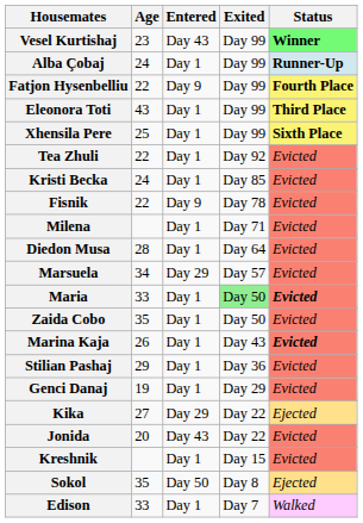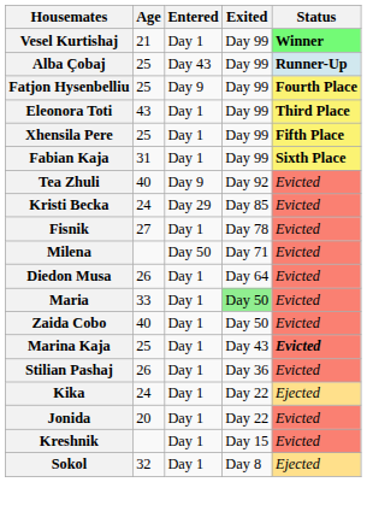Vesel Kurtishaj | Age: 23 -> 21
Vesel Kurtishaj | Entered: Day 43 -> Day 1
Alba Çobaj | Age: 24 -> 25
Alba Çobaj | Entered: Day 1 -> Day 43
Fatjon Hysenbelliu | Age: 22 -> 25
Xhensila Pere | Status: Sixth Place -> Fifth Place
+ row: Fabian Kaja | 31 | Day 1 | Day 99 | Sixth Place
Tea Zhuli | Age: 22 -> 40
Tea Zhuli | Entered: Day 1 -> Day 9
Kristi Becka | Entered: Day 1 -> Day 29
Fisnik | Age: 22 -> 27
Fisnik | Entered: Day 9 -> Day 1
Milena | Entered: Day 1 -> Day 50
Diedon Musa | Age: 28 -> 26
- row: Marsuela | 34 | Day 29 | Day 57 | Evicted
Maria | Status: bold -> normal
Zaida Cobo | Age: 35 -> 40
Marina Kaja | Age: 26 -> 25
Stilian Pashaj | Age: 29 -> 26
- row: Genci Danaj | 19 | Day 1 | Day 29 | Evicted
Kika | Age: 27 -> 24
Kika | Entered: Day 29 -> Day 1
Jonida | Entered: Day 43 -> Day 1
Sokol | Age: 35 -> 32
Sokol | Entered: Day 50 -> Day 1
- row: Edison | 33 | Day 1 | Day 7 | Walked
